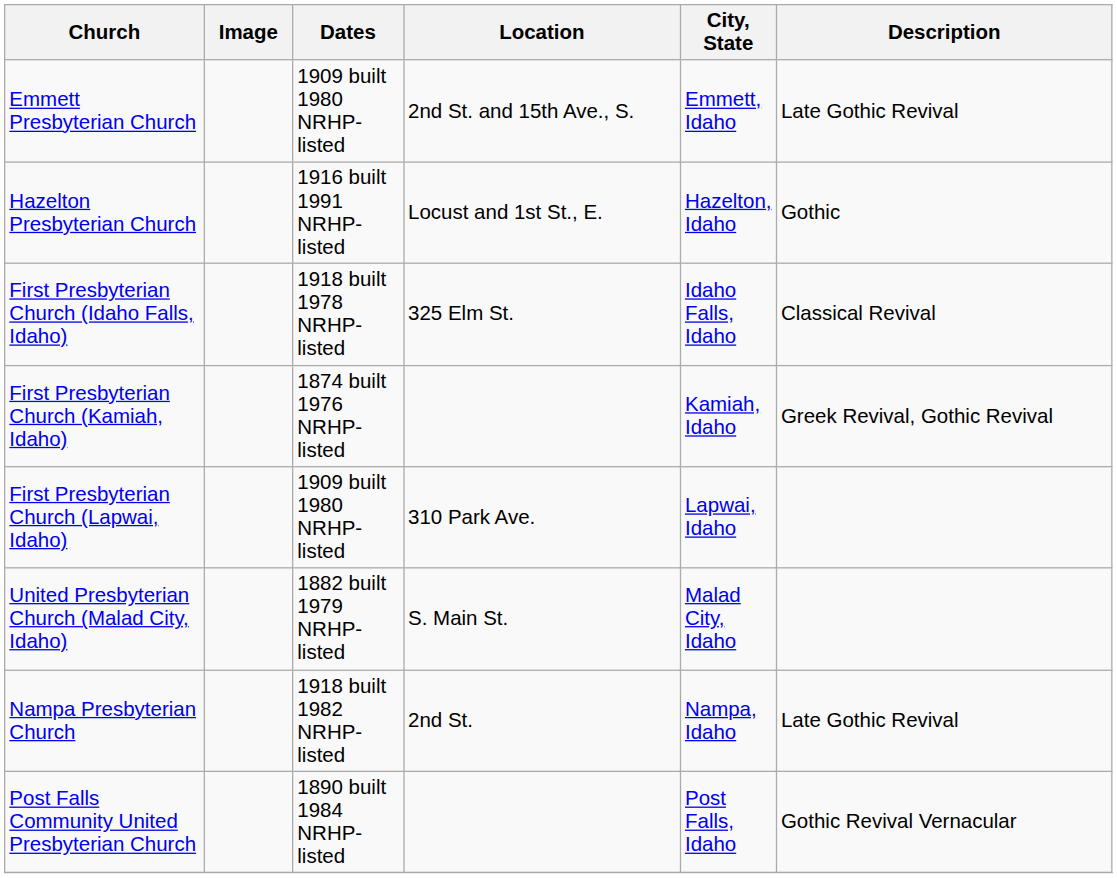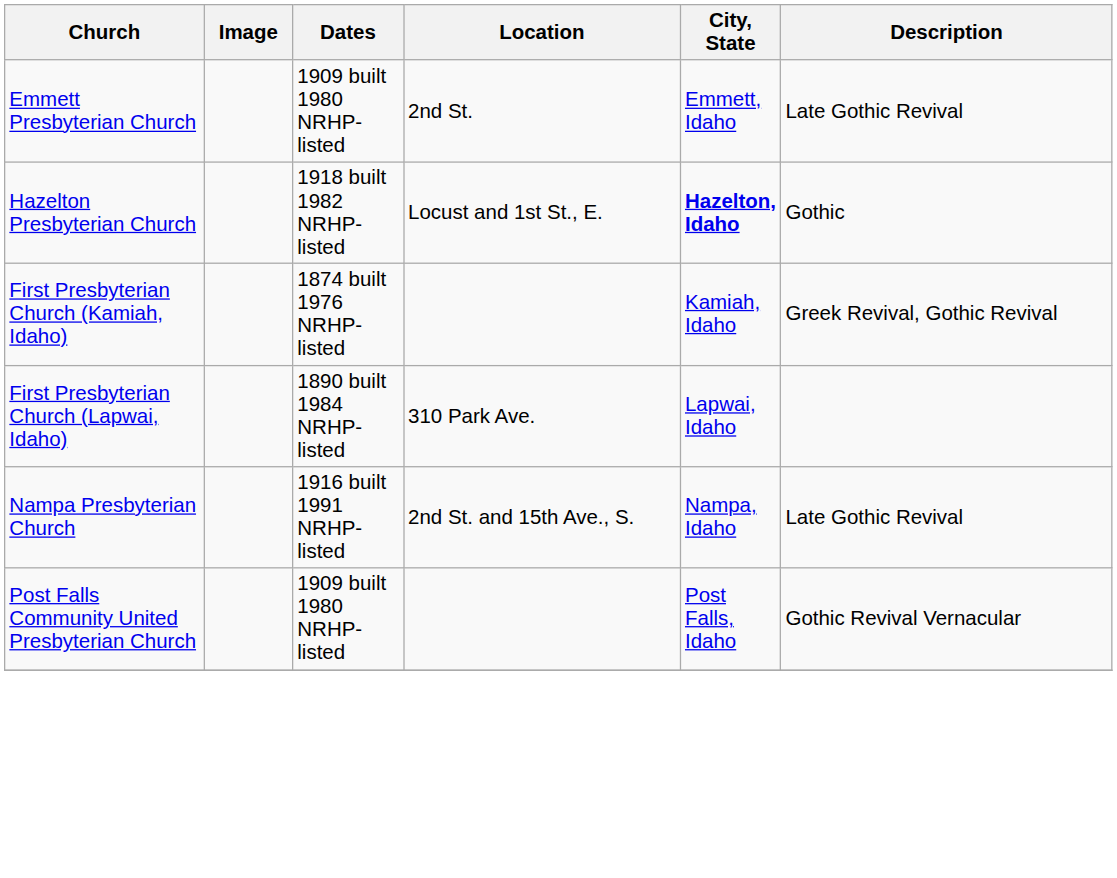Emmett Presbyterian Church | Location: 2nd St. and 15th Ave., S. -> 2nd St.
Hazelton Presbyterian Church | Dates: 1916 built 1991 NRHP-listed -> 1918 built 1982 NRHP-listed
Hazelton Presbyterian Church | City, State: normal -> bold
- row: First Presbyterian Church (Idaho Falls, Idaho) | 1918 built 1978 NRHP-listed | 325 Elm St. | Idaho Falls, Idaho | Classical Revival
First Presbyterian Church (Lapwai, Idaho) | Dates: 1909 built 1980 NRHP-listed -> 1890 built 1984 NRHP-listed
- row: United Presbyterian Church (Malad City, Idaho) | 1882 built 1979 NRHP-listed | S. Main St. | Malad City, Idaho
Nampa Presbyterian Church | Dates: 1918 built 1982 NRHP-listed -> 1916 built 1991 NRHP-listed
Nampa Presbyterian Church | Location: 2nd St. -> 2nd St. and 15th Ave., S.
Post Falls Community United Presbyterian Church | Dates: 1890 built 1984 NRHP-listed -> 1909 built 1980 NRHP-listed
